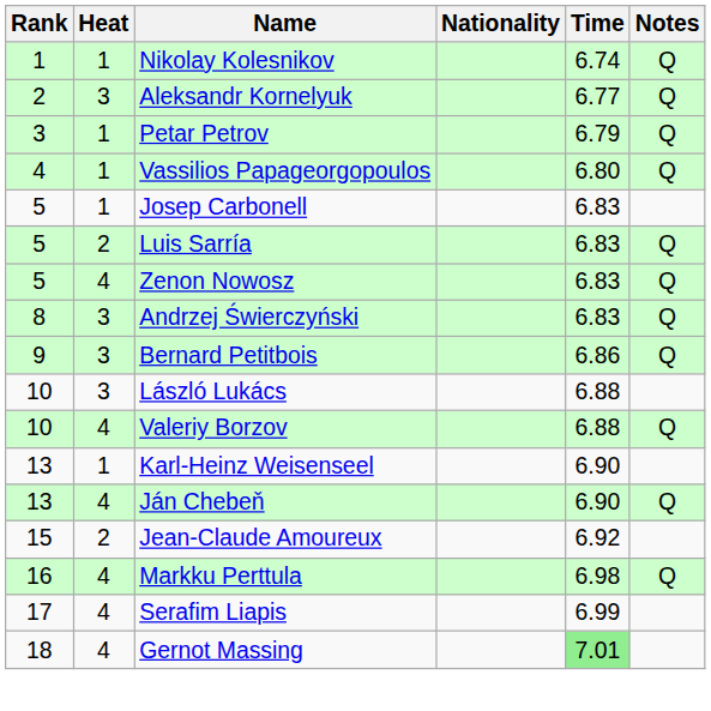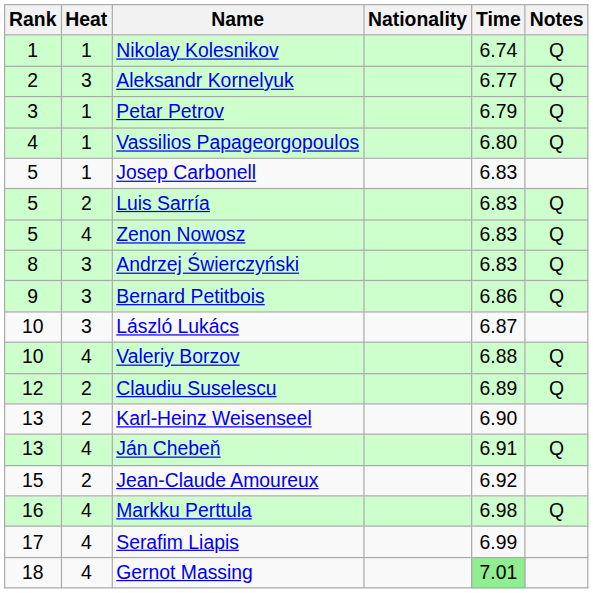László Lukács | Time: 6.88 -> 6.87
+ row: 12 | 2 | Claudiu Suselescu | 6.89 | Q
Karl-Heinz Weisenseel | Heat: 1 -> 2
Ján Chebeň | Time: 6.90 -> 6.91
